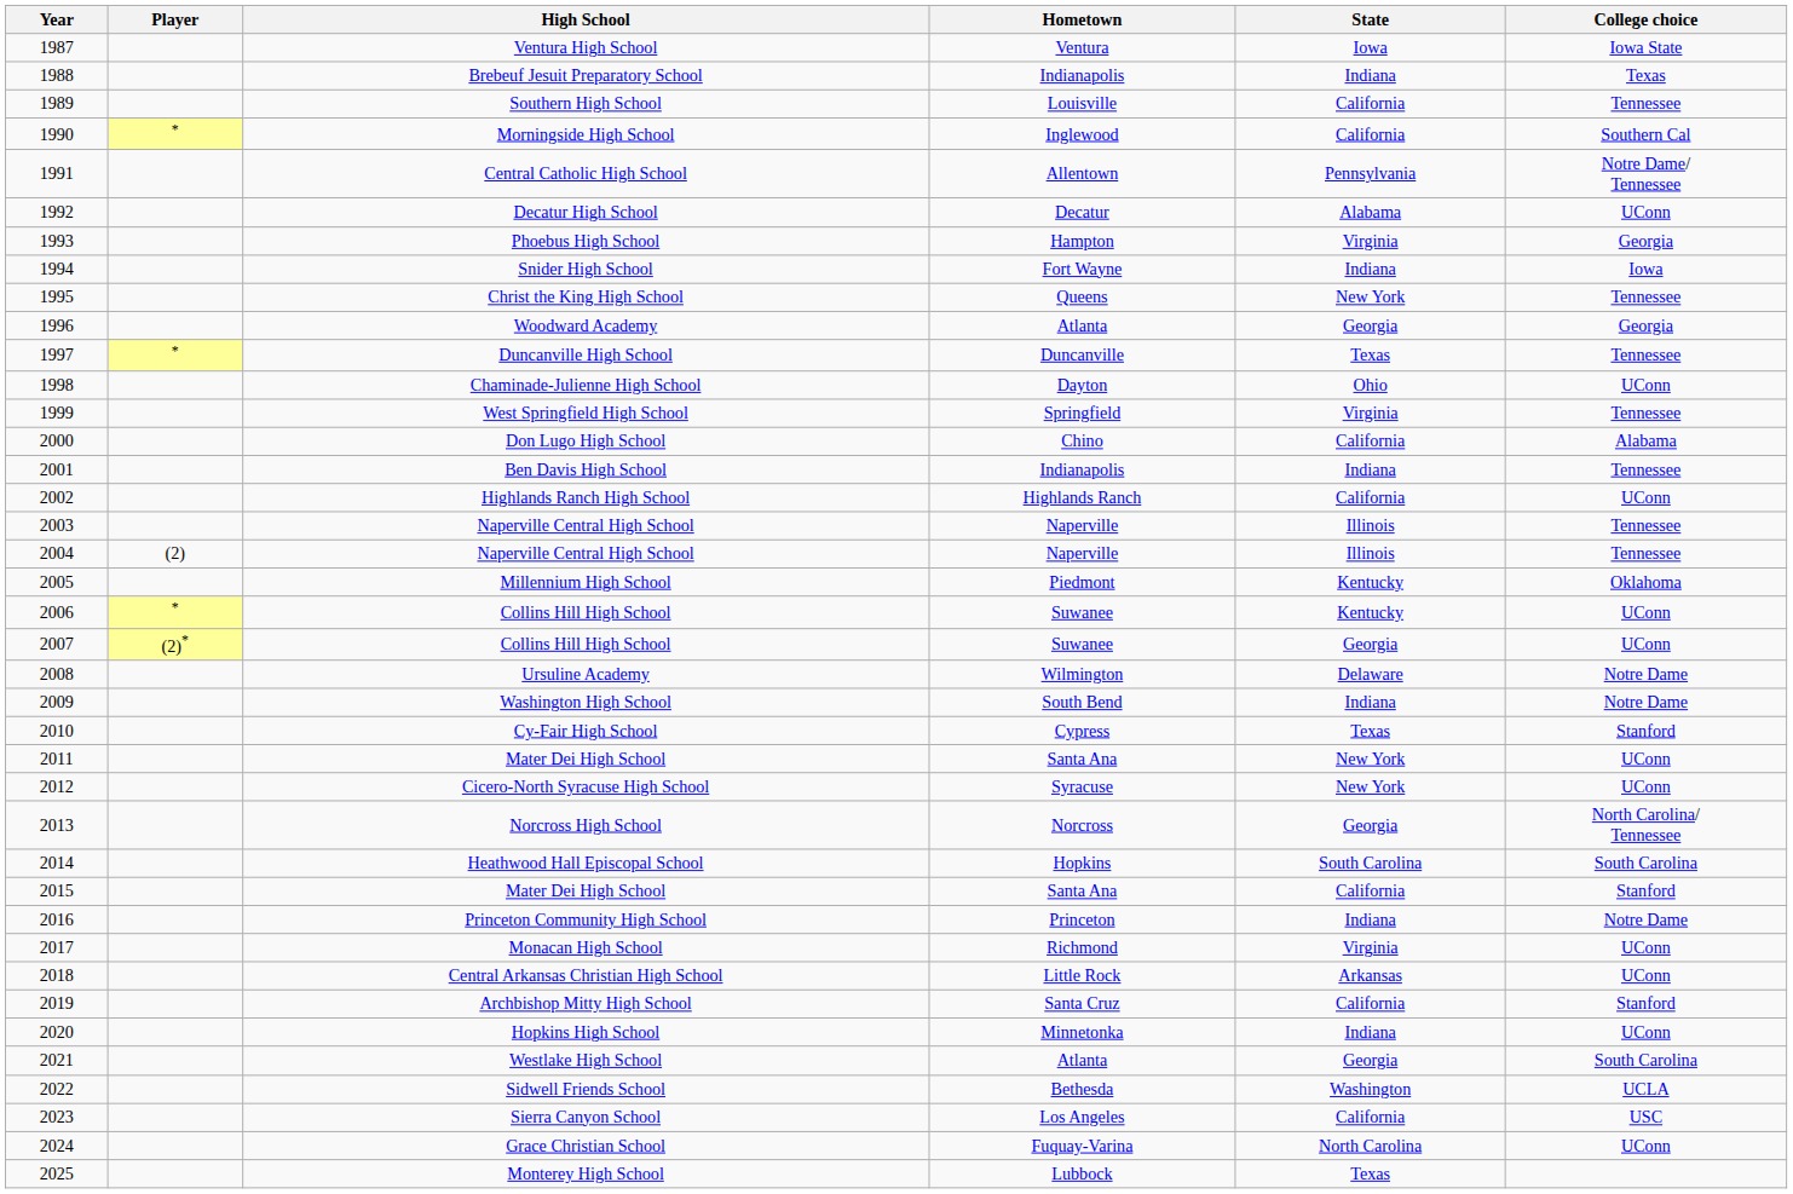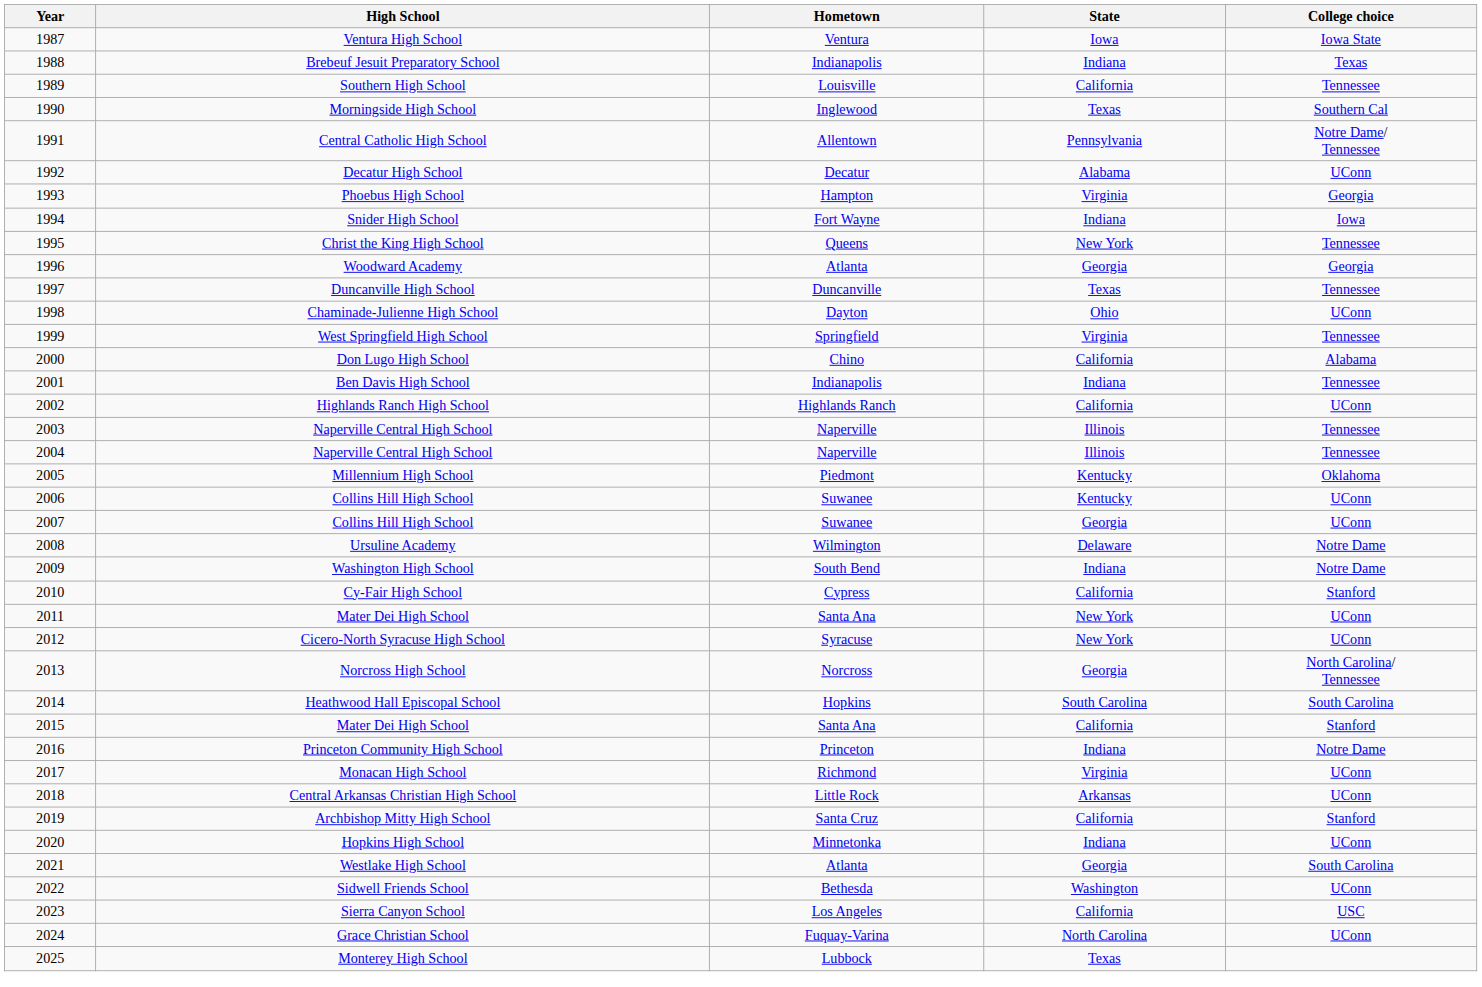- column: Player | * | * | (2) | * | (2)*
Morningside High School | State: California -> Texas
Cy-Fair High School | State: Texas -> California
Sidwell Friends School | College choice: UCLA -> UConn
